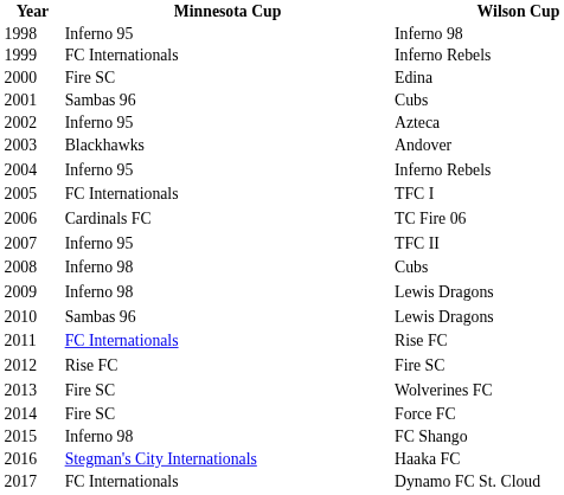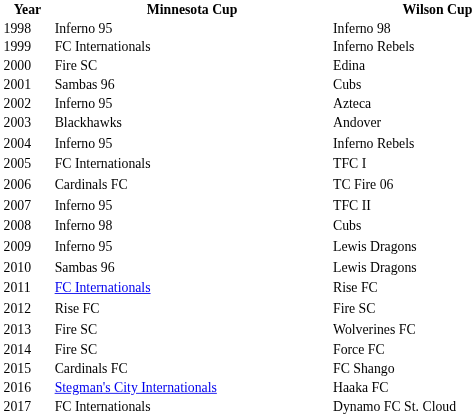2009 | Minnesota Cup: Inferno 98 -> Inferno 95
2015 | Minnesota Cup: Inferno 98 -> Cardinals FC
